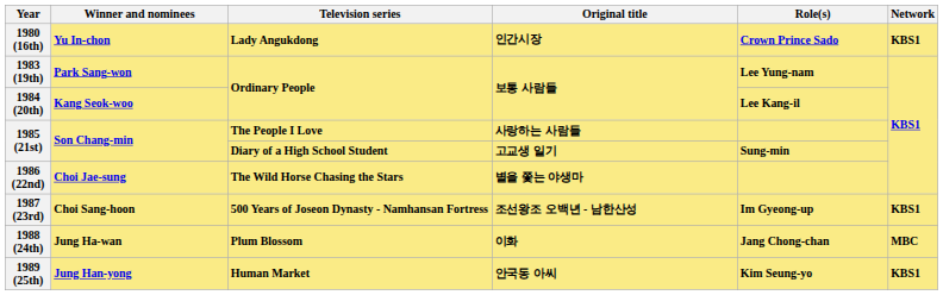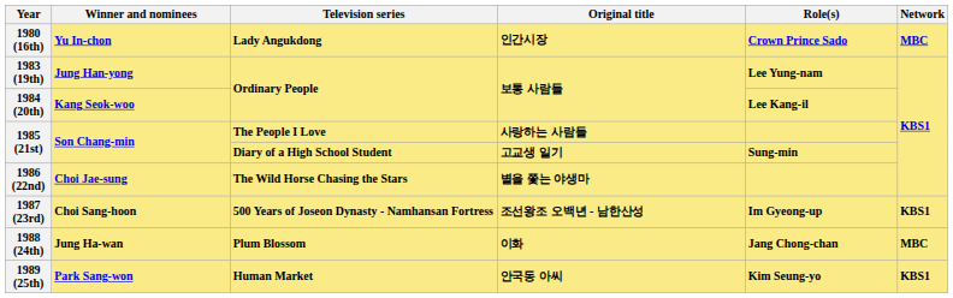1980 (16th) | Network: KBS1 -> MBC
1983 (19th) | Winner and nominees: Park Sang-won -> Jung Han-yong
1989 (25th) | Winner and nominees: Jung Han-yong -> Park Sang-won
